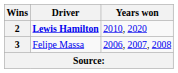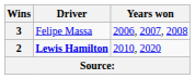rows swapped: 3 <-> 2
